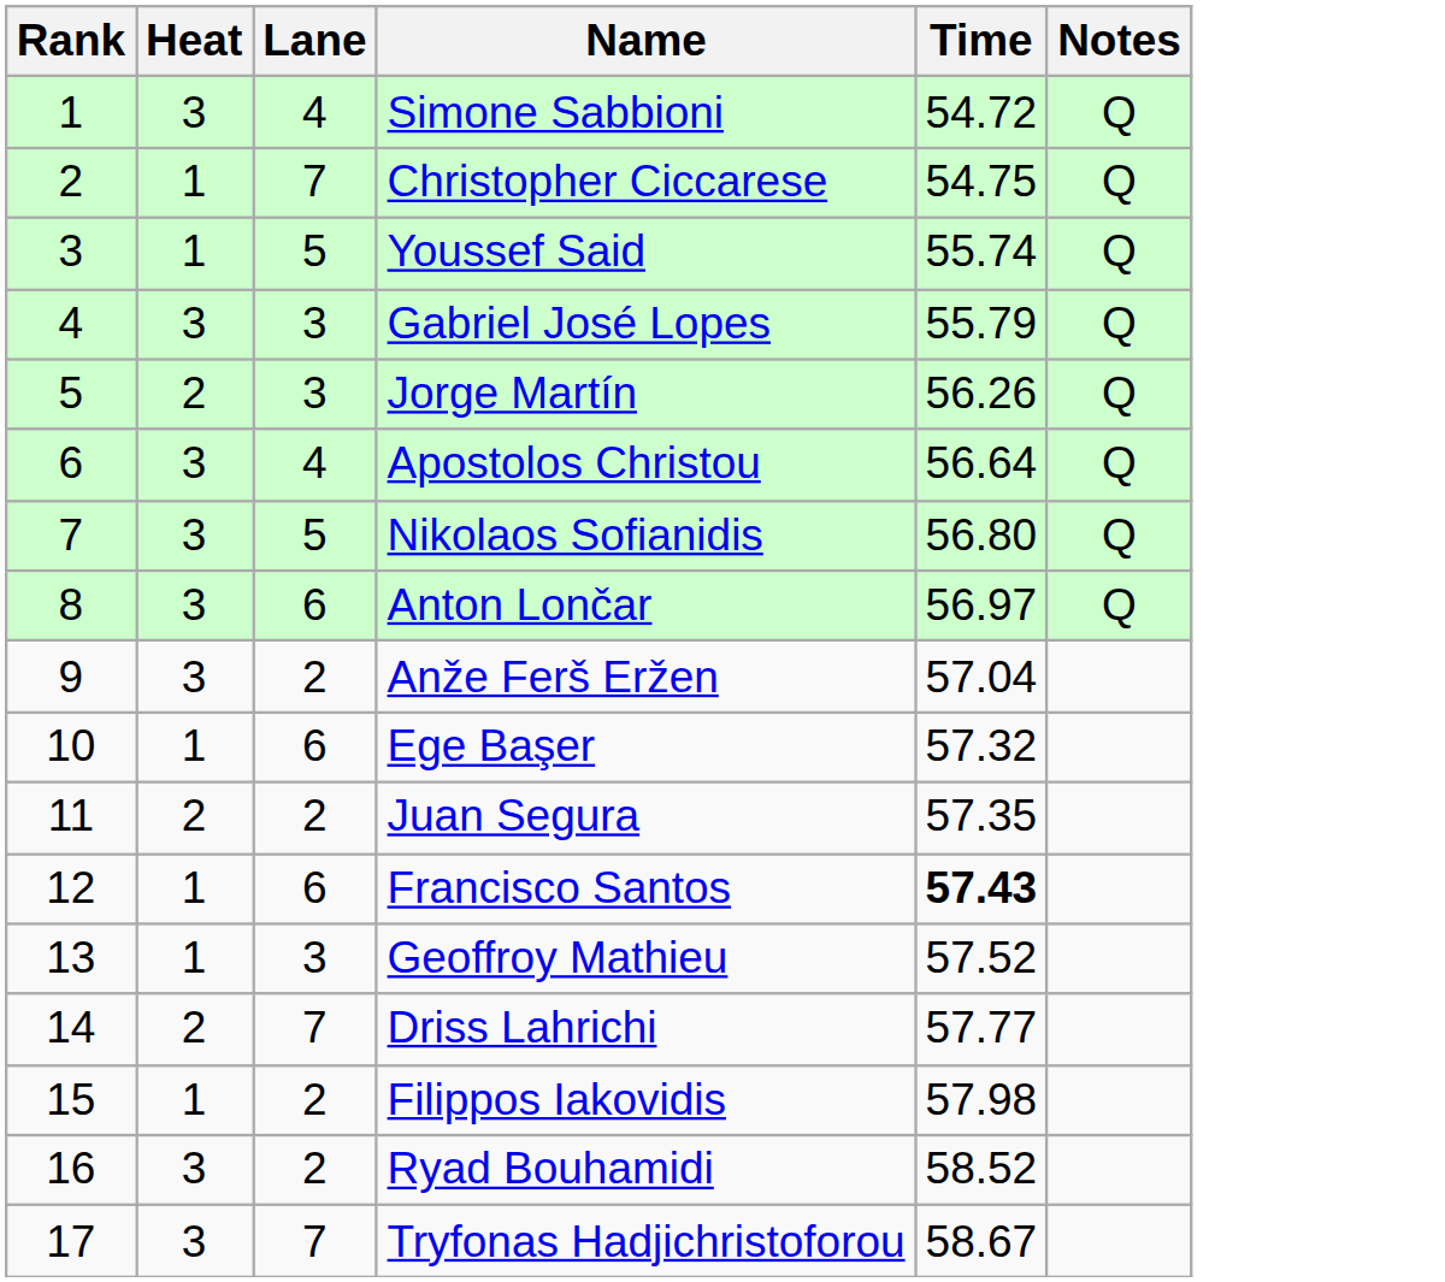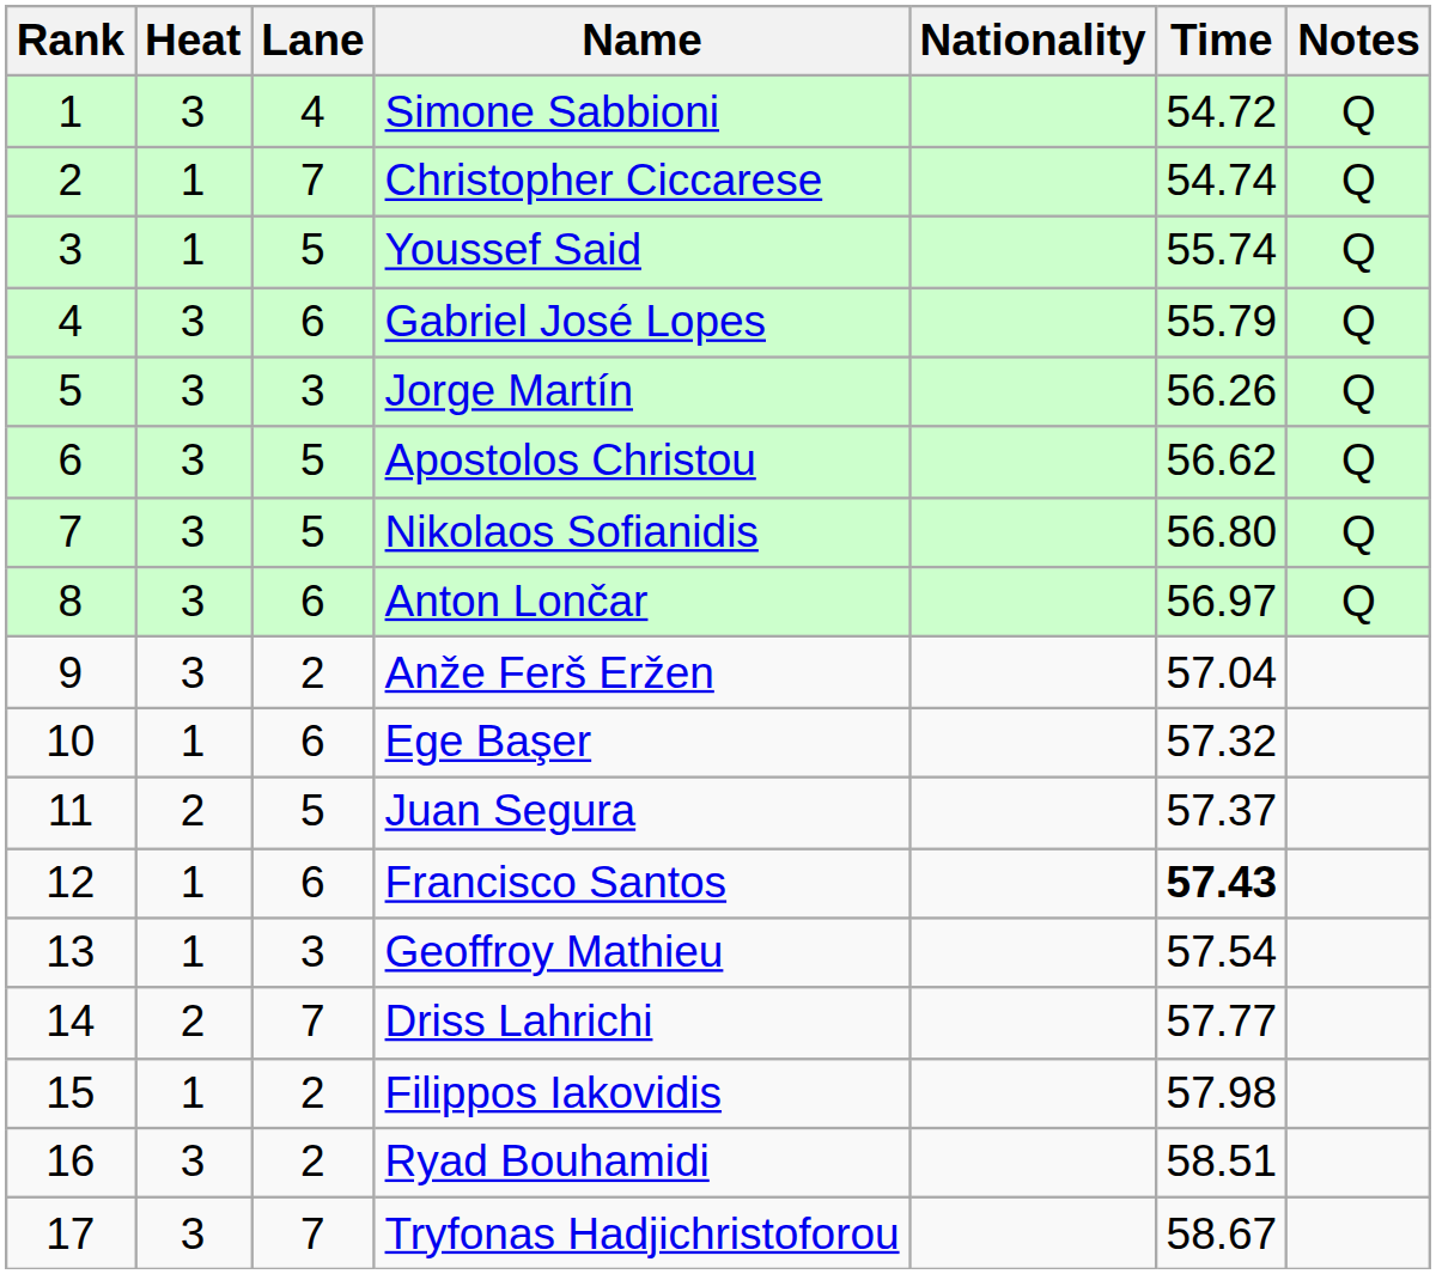+ column: Nationality
Christopher Ciccarese | Time: 54.75 -> 54.74
Gabriel José Lopes | Lane: 3 -> 6
Jorge Martín | Heat: 2 -> 3
Apostolos Christou | Lane: 4 -> 5
Apostolos Christou | Time: 56.64 -> 56.62
Juan Segura | Lane: 2 -> 5
Juan Segura | Time: 57.35 -> 57.37
Geoffroy Mathieu | Time: 57.52 -> 57.54
Ryad Bouhamidi | Time: 58.52 -> 58.51
